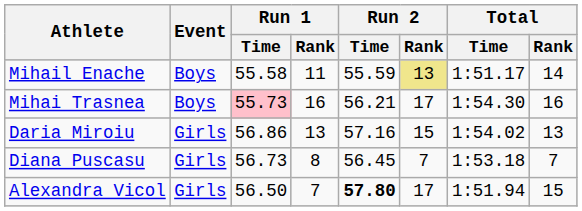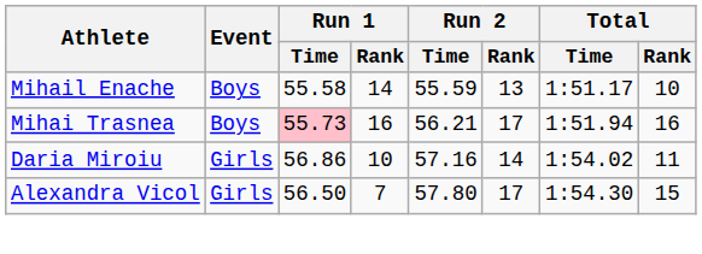Mihail Enache | Run 1 / Rank: 11 -> 14
Mihail Enache | Run 2 / Rank: khaki background -> no background
Mihail Enache | Total / Rank: 14 -> 10
Mihai Trasnea | Total / Time: 1:54.30 -> 1:51.94
Daria Miroiu | Run 1 / Rank: 13 -> 10
Daria Miroiu | Run 2 / Rank: 15 -> 14
Daria Miroiu | Total / Rank: 13 -> 11
- row: Diana Puscasu | Girls | 56.73 | 8 | 56.45 | 7 | 1:53.18 | 7
Alexandra Vicol | Run 2 / Time: bold -> normal
Alexandra Vicol | Total / Time: 1:51.94 -> 1:54.30
